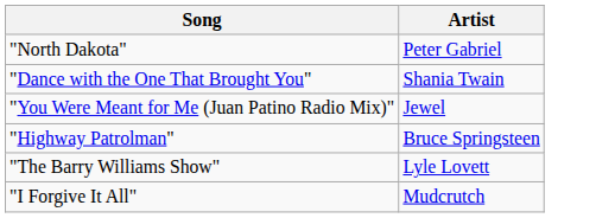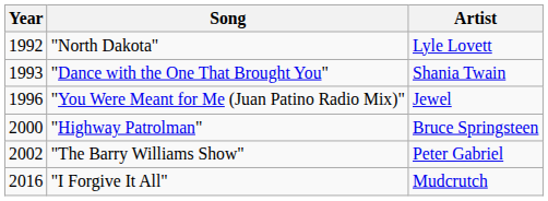+ column: Year | 1992 | 1993 | 1996 | 2000 | 2002 | 2016
"North Dakota" | Artist: Peter Gabriel -> Lyle Lovett
"The Barry Williams Show" | Artist: Lyle Lovett -> Peter Gabriel
